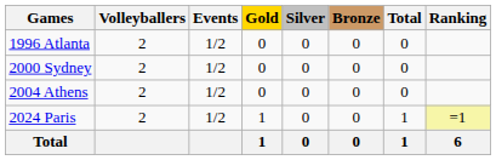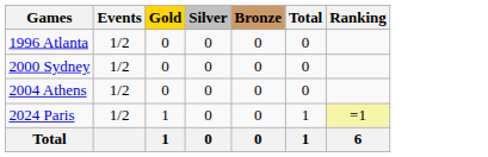- column: Volleyballers | 2 | 2 | 2 | 2
